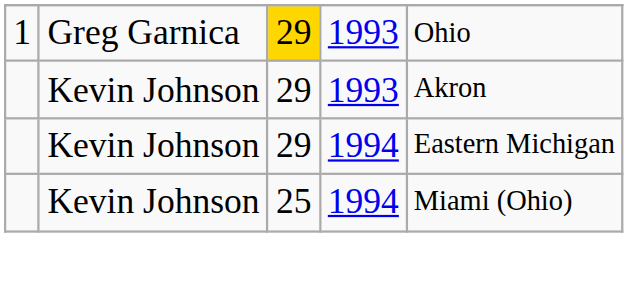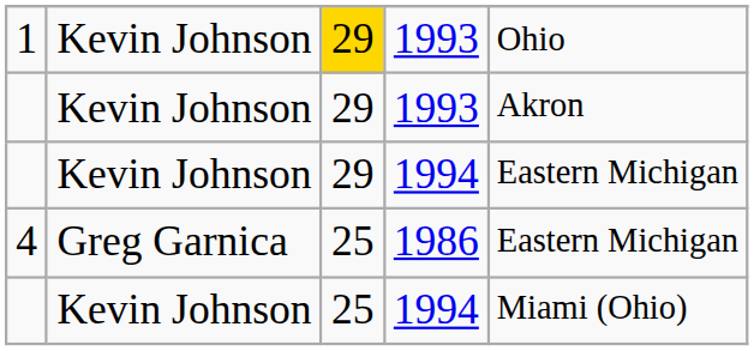1 | column 2: Greg Garnica -> Kevin Johnson
+ row: 4 | Greg Garnica | 25 | 1986 | Eastern Michigan
